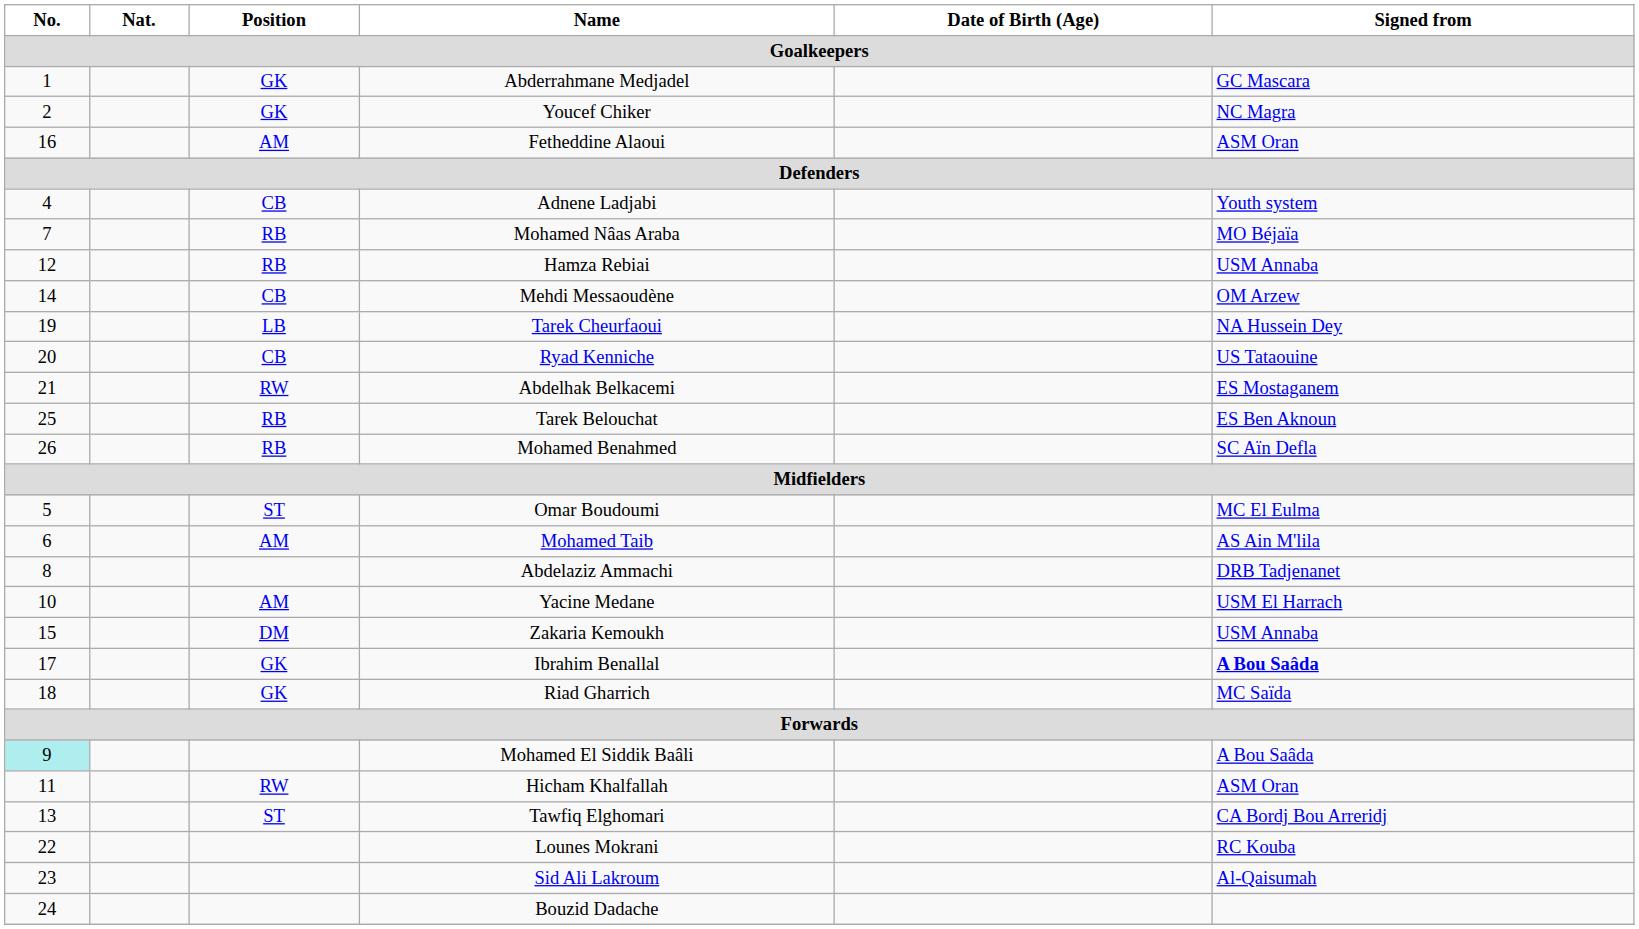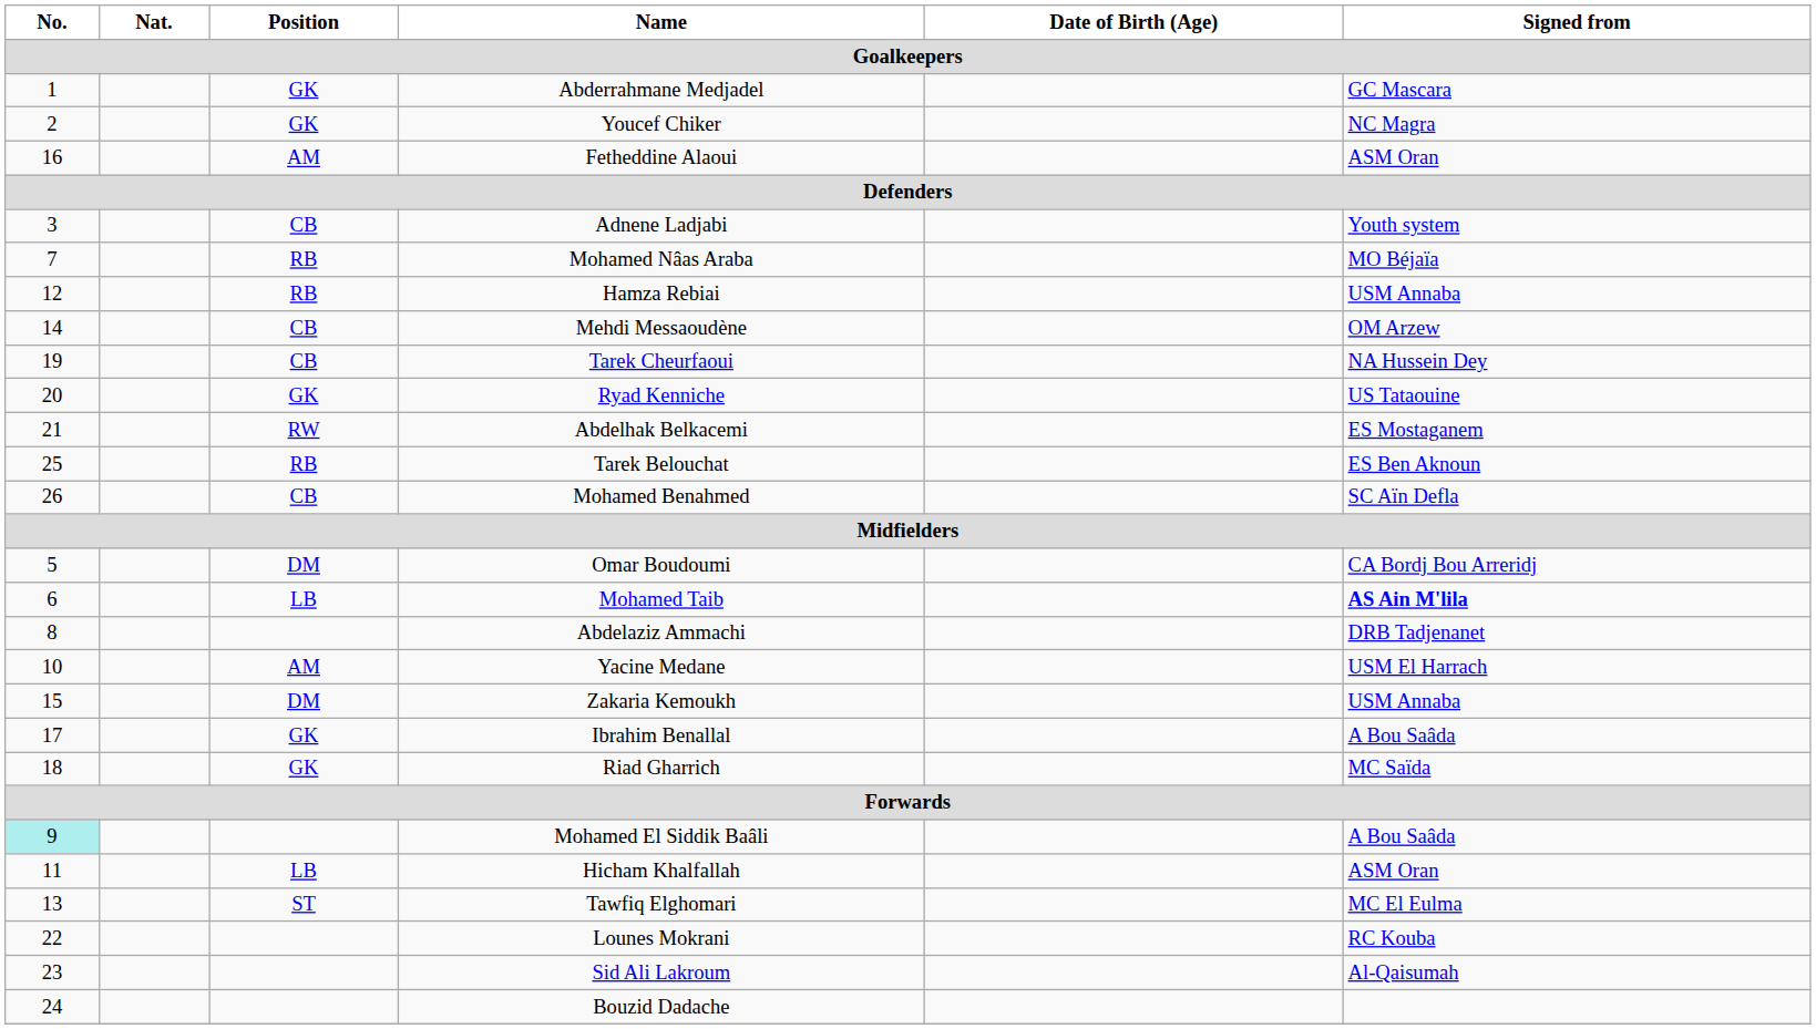Adnene Ladjabi | No.: 4 -> 3
Tarek Cheurfaoui | Position: LB -> CB
Ryad Kenniche | Position: CB -> GK
Mohamed Benahmed | Position: RB -> CB
Omar Boudoumi | Position: ST -> DM
Omar Boudoumi | Signed from: MC El Eulma -> CA Bordj Bou Arreridj
Mohamed Taib | Position: AM -> LB
Mohamed Taib | Signed from: normal -> bold
Ibrahim Benallal | Signed from: bold -> normal
Hicham Khalfallah | Position: RW -> LB
Tawfiq Elghomari | Signed from: CA Bordj Bou Arreridj -> MC El Eulma
